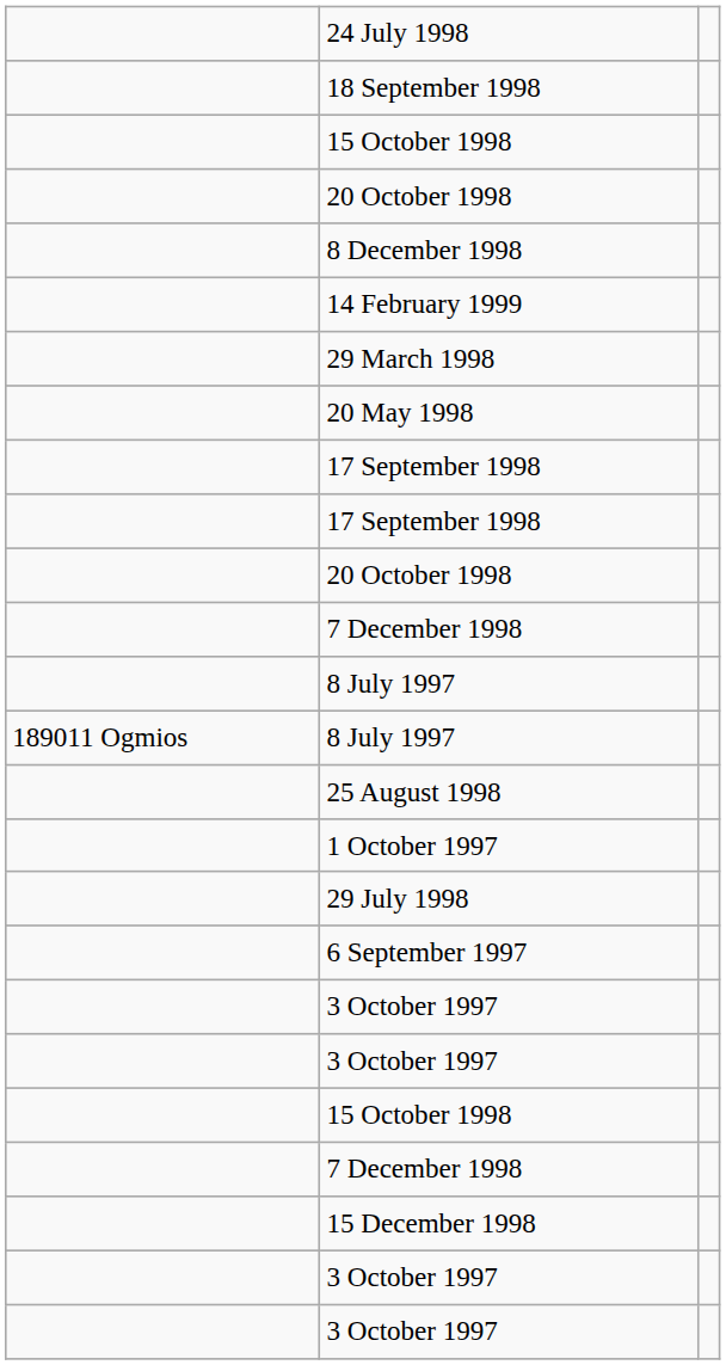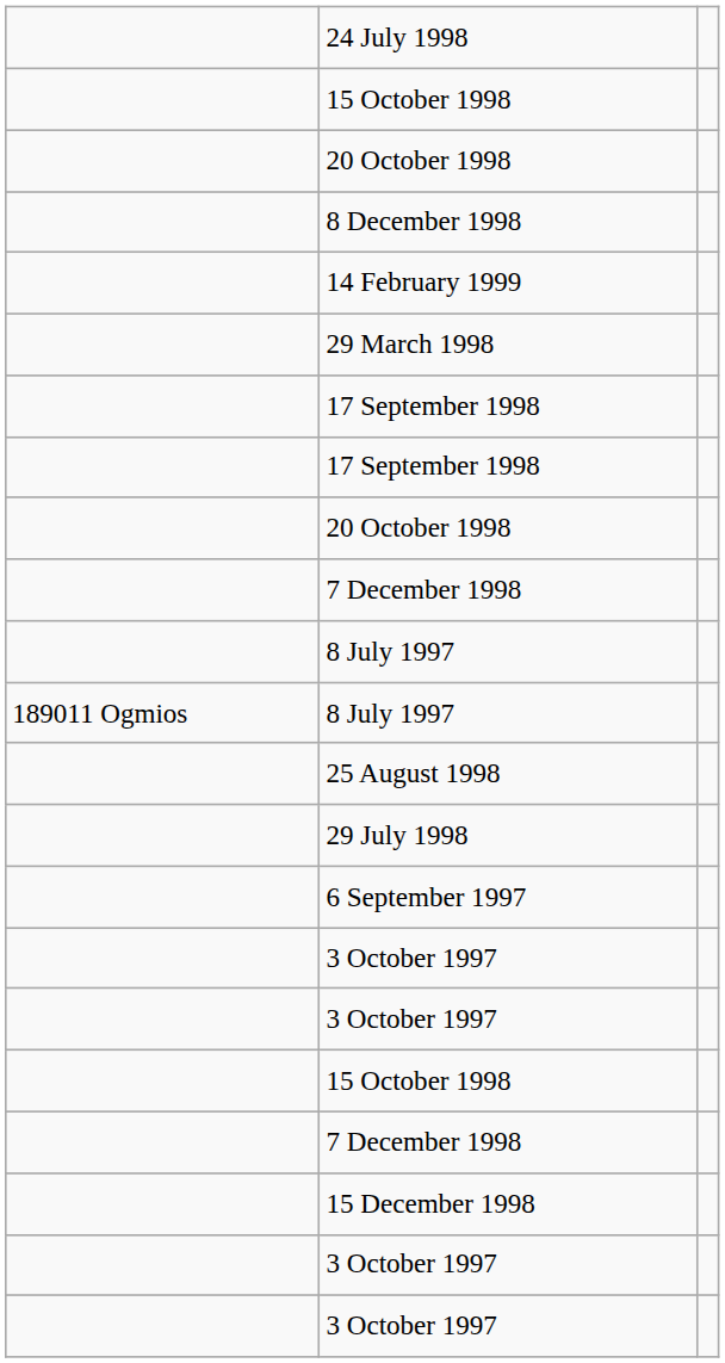- row: 18 September 1998
- row: 20 May 1998
- row: 1 October 1997
